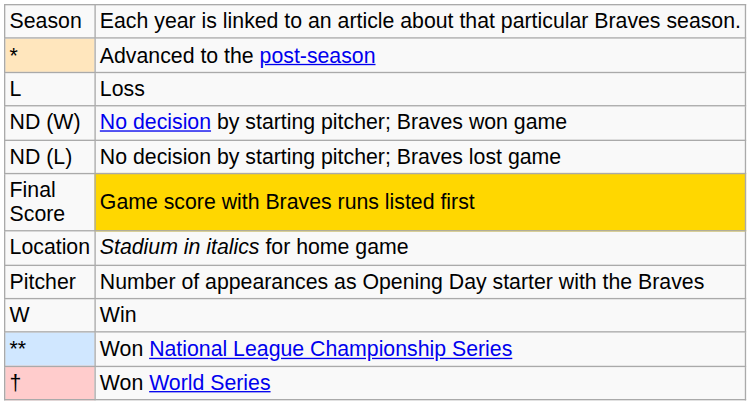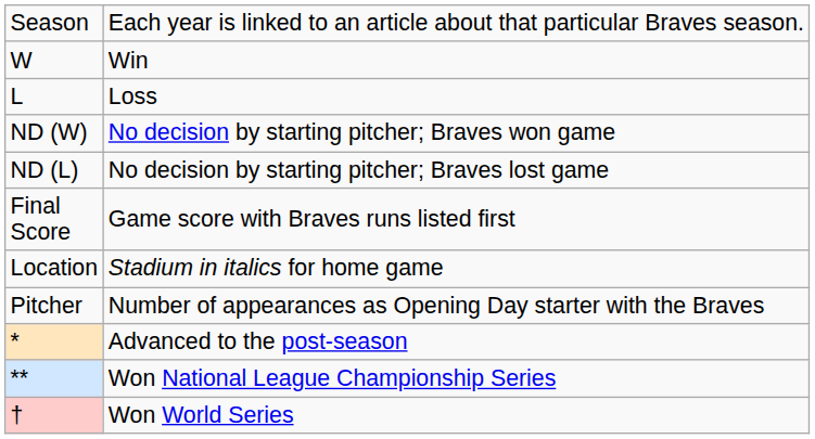rows swapped: W <-> *
Final Score | column 2: gold background -> no background
